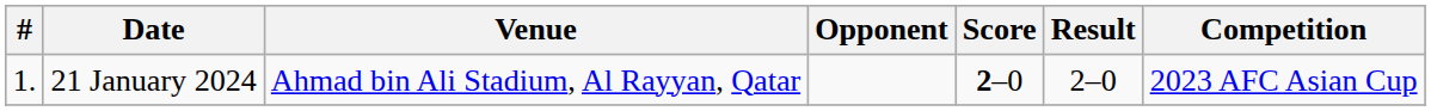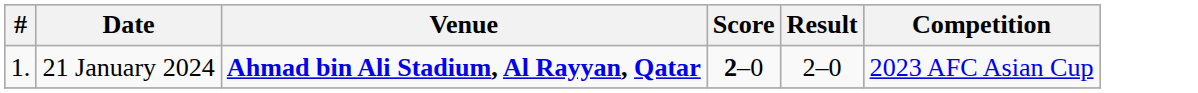- column: Opponent
21 January 2024 | Venue: normal -> bold
